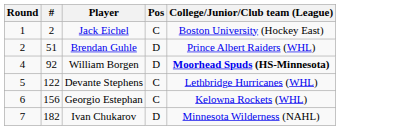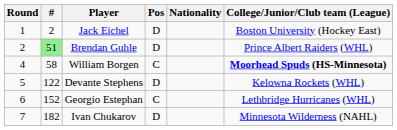+ column: Nationality
Jack Eichel | Pos: C -> D
Brendan Guhle | #: no background -> lightgreen background
William Borgen | #: 92 -> 58
William Borgen | Pos: D -> C
Devante Stephens | Pos: C -> D
Devante Stephens | College/Junior/Club team (League): Lethbridge Hurricanes (WHL) -> Kelowna Rockets (WHL)
Georgio Estephan | #: 156 -> 152
Georgio Estephan | College/Junior/Club team (League): Kelowna Rockets (WHL) -> Lethbridge Hurricanes (WHL)
